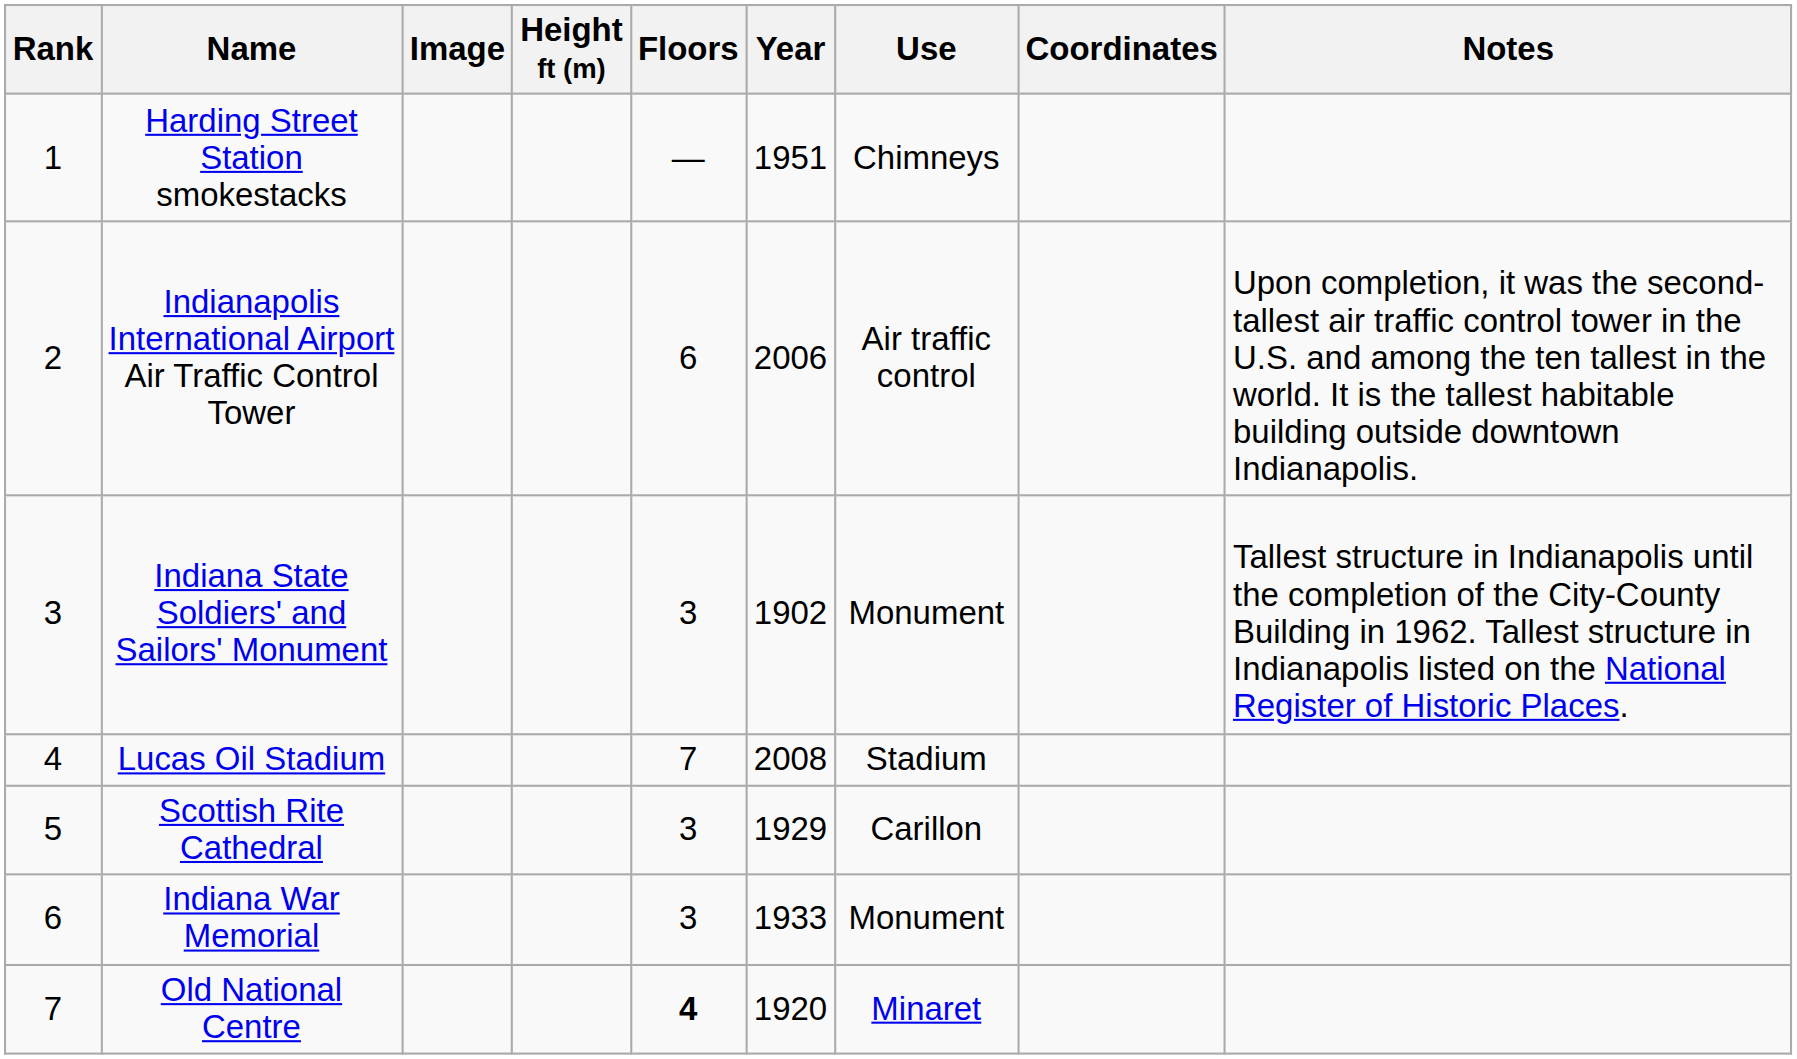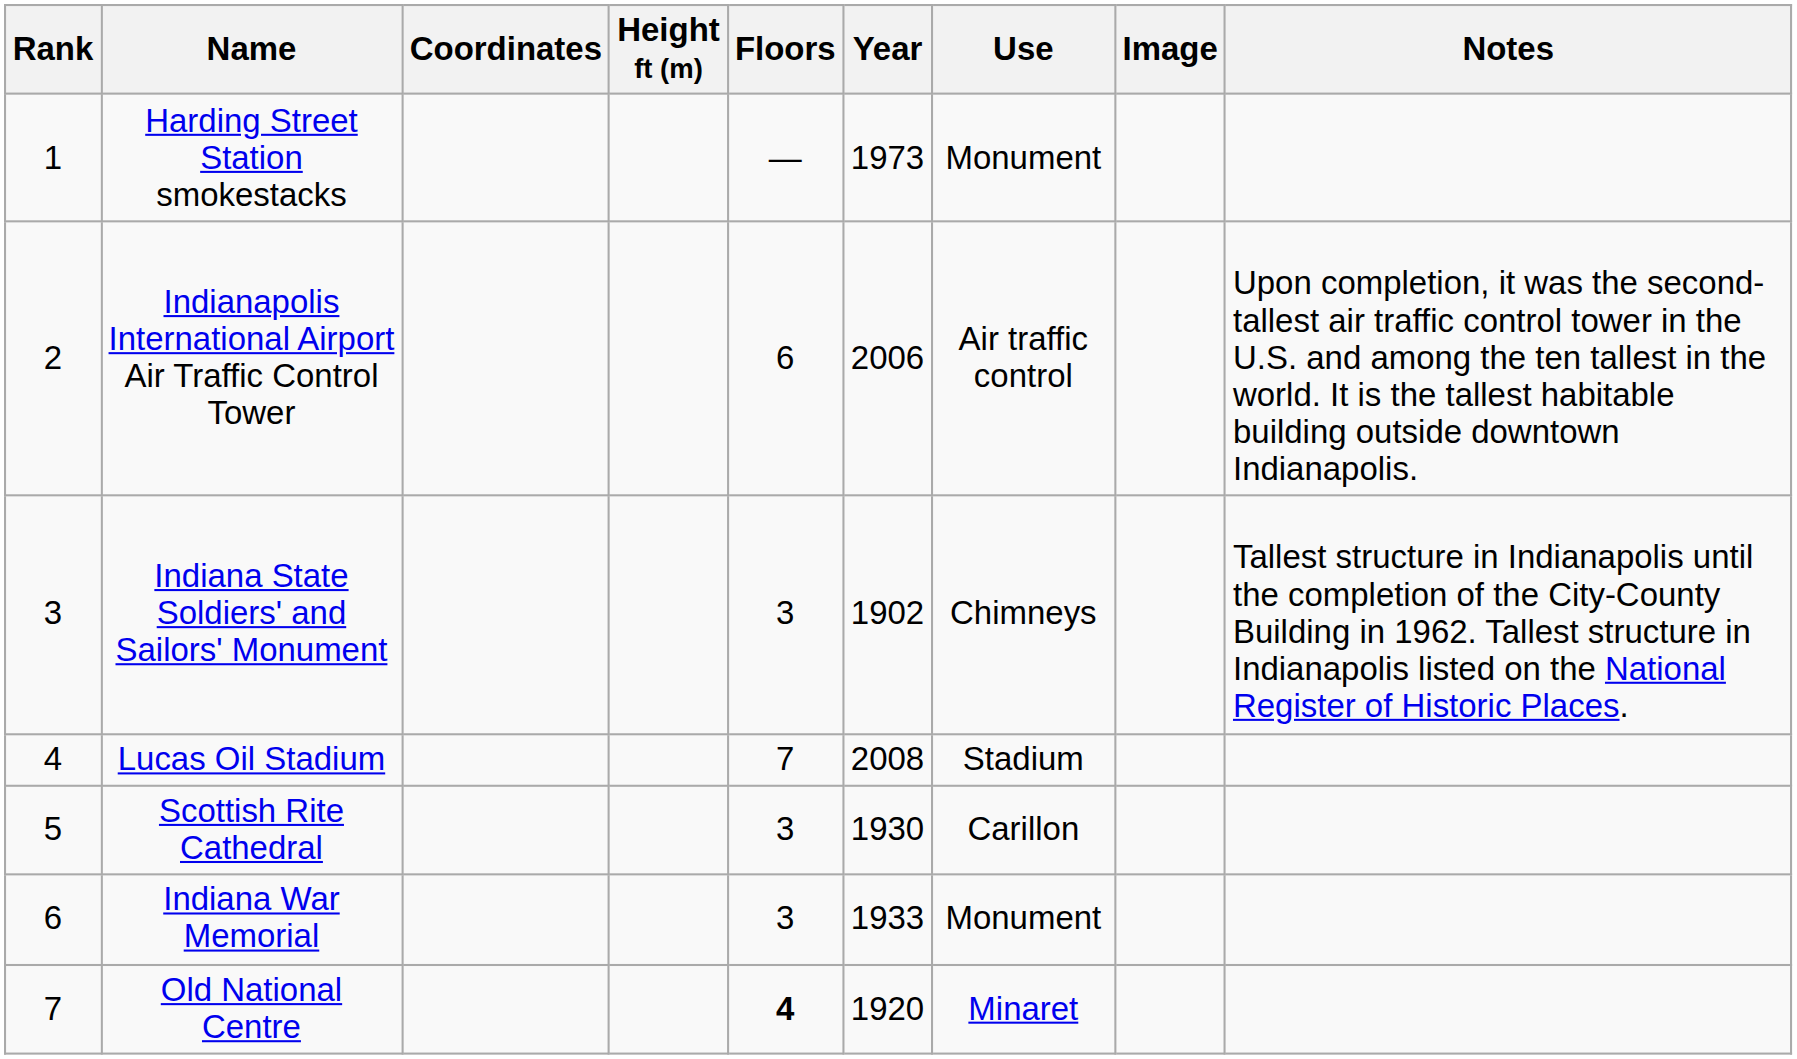columns swapped: Image <-> Coordinates
Harding Street Station smokestacks | Year: 1951 -> 1973
Harding Street Station smokestacks | Use: Chimneys -> Monument
Indiana State Soldiers' and Sailors' Monument | Use: Monument -> Chimneys
Scottish Rite Cathedral | Year: 1929 -> 1930
